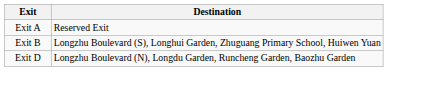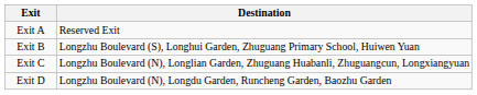+ row: Exit C | Longzhu Boulevard (N), Longlian Garden, Zhuguang Huabanli, Zhuguangcun, Longxiangyuan
